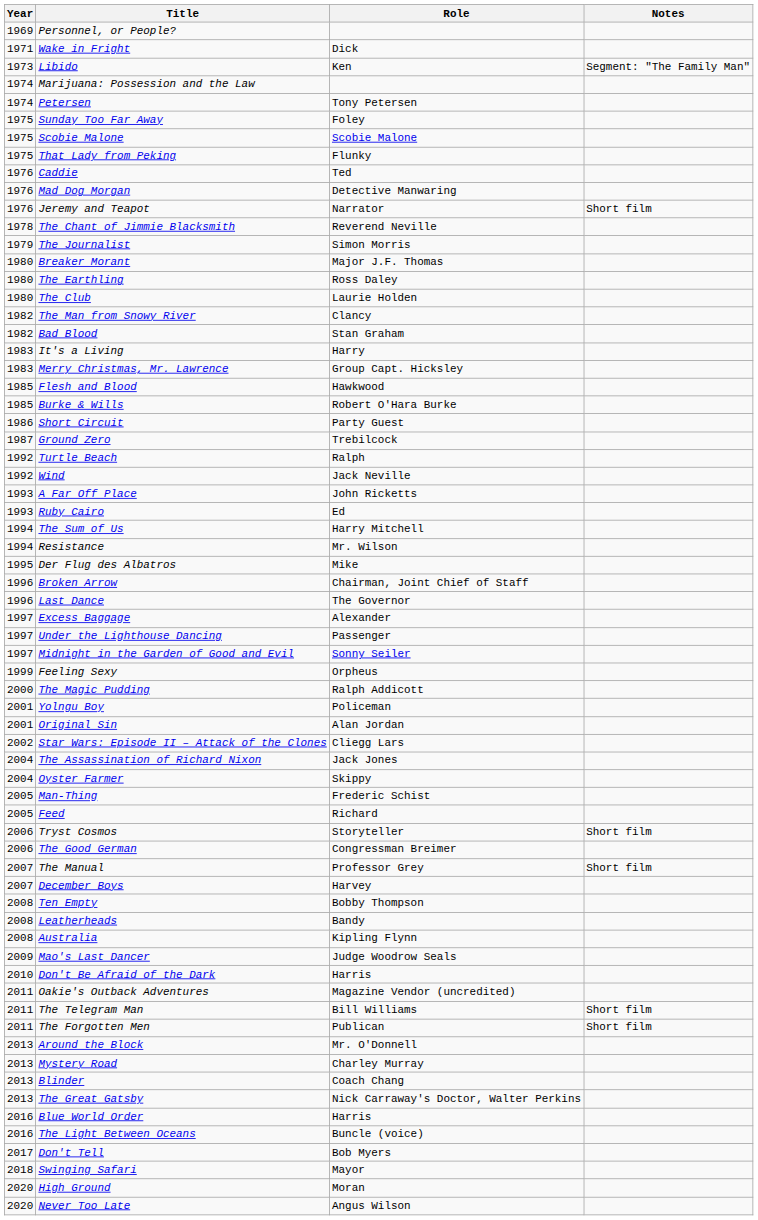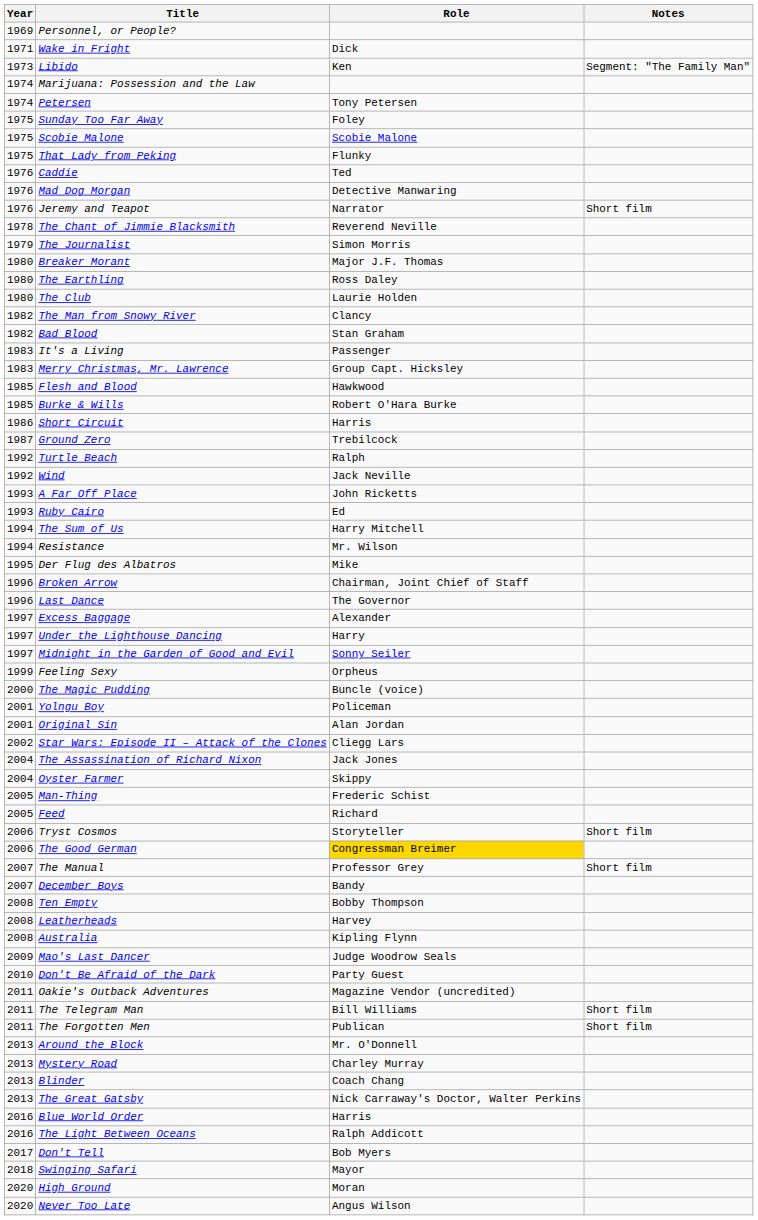It's a Living | Role: Harry -> Passenger
Short Circuit | Role: Party Guest -> Harris
Under the Lighthouse Dancing | Role: Passenger -> Harry
The Magic Pudding | Role: Ralph Addicott -> Buncle (voice)
The Good German | Role: no background -> gold background
December Boys | Role: Harvey -> Bandy
Leatherheads | Role: Bandy -> Harvey
Don't Be Afraid of the Dark | Role: Harris -> Party Guest
The Light Between Oceans | Role: Buncle (voice) -> Ralph Addicott
